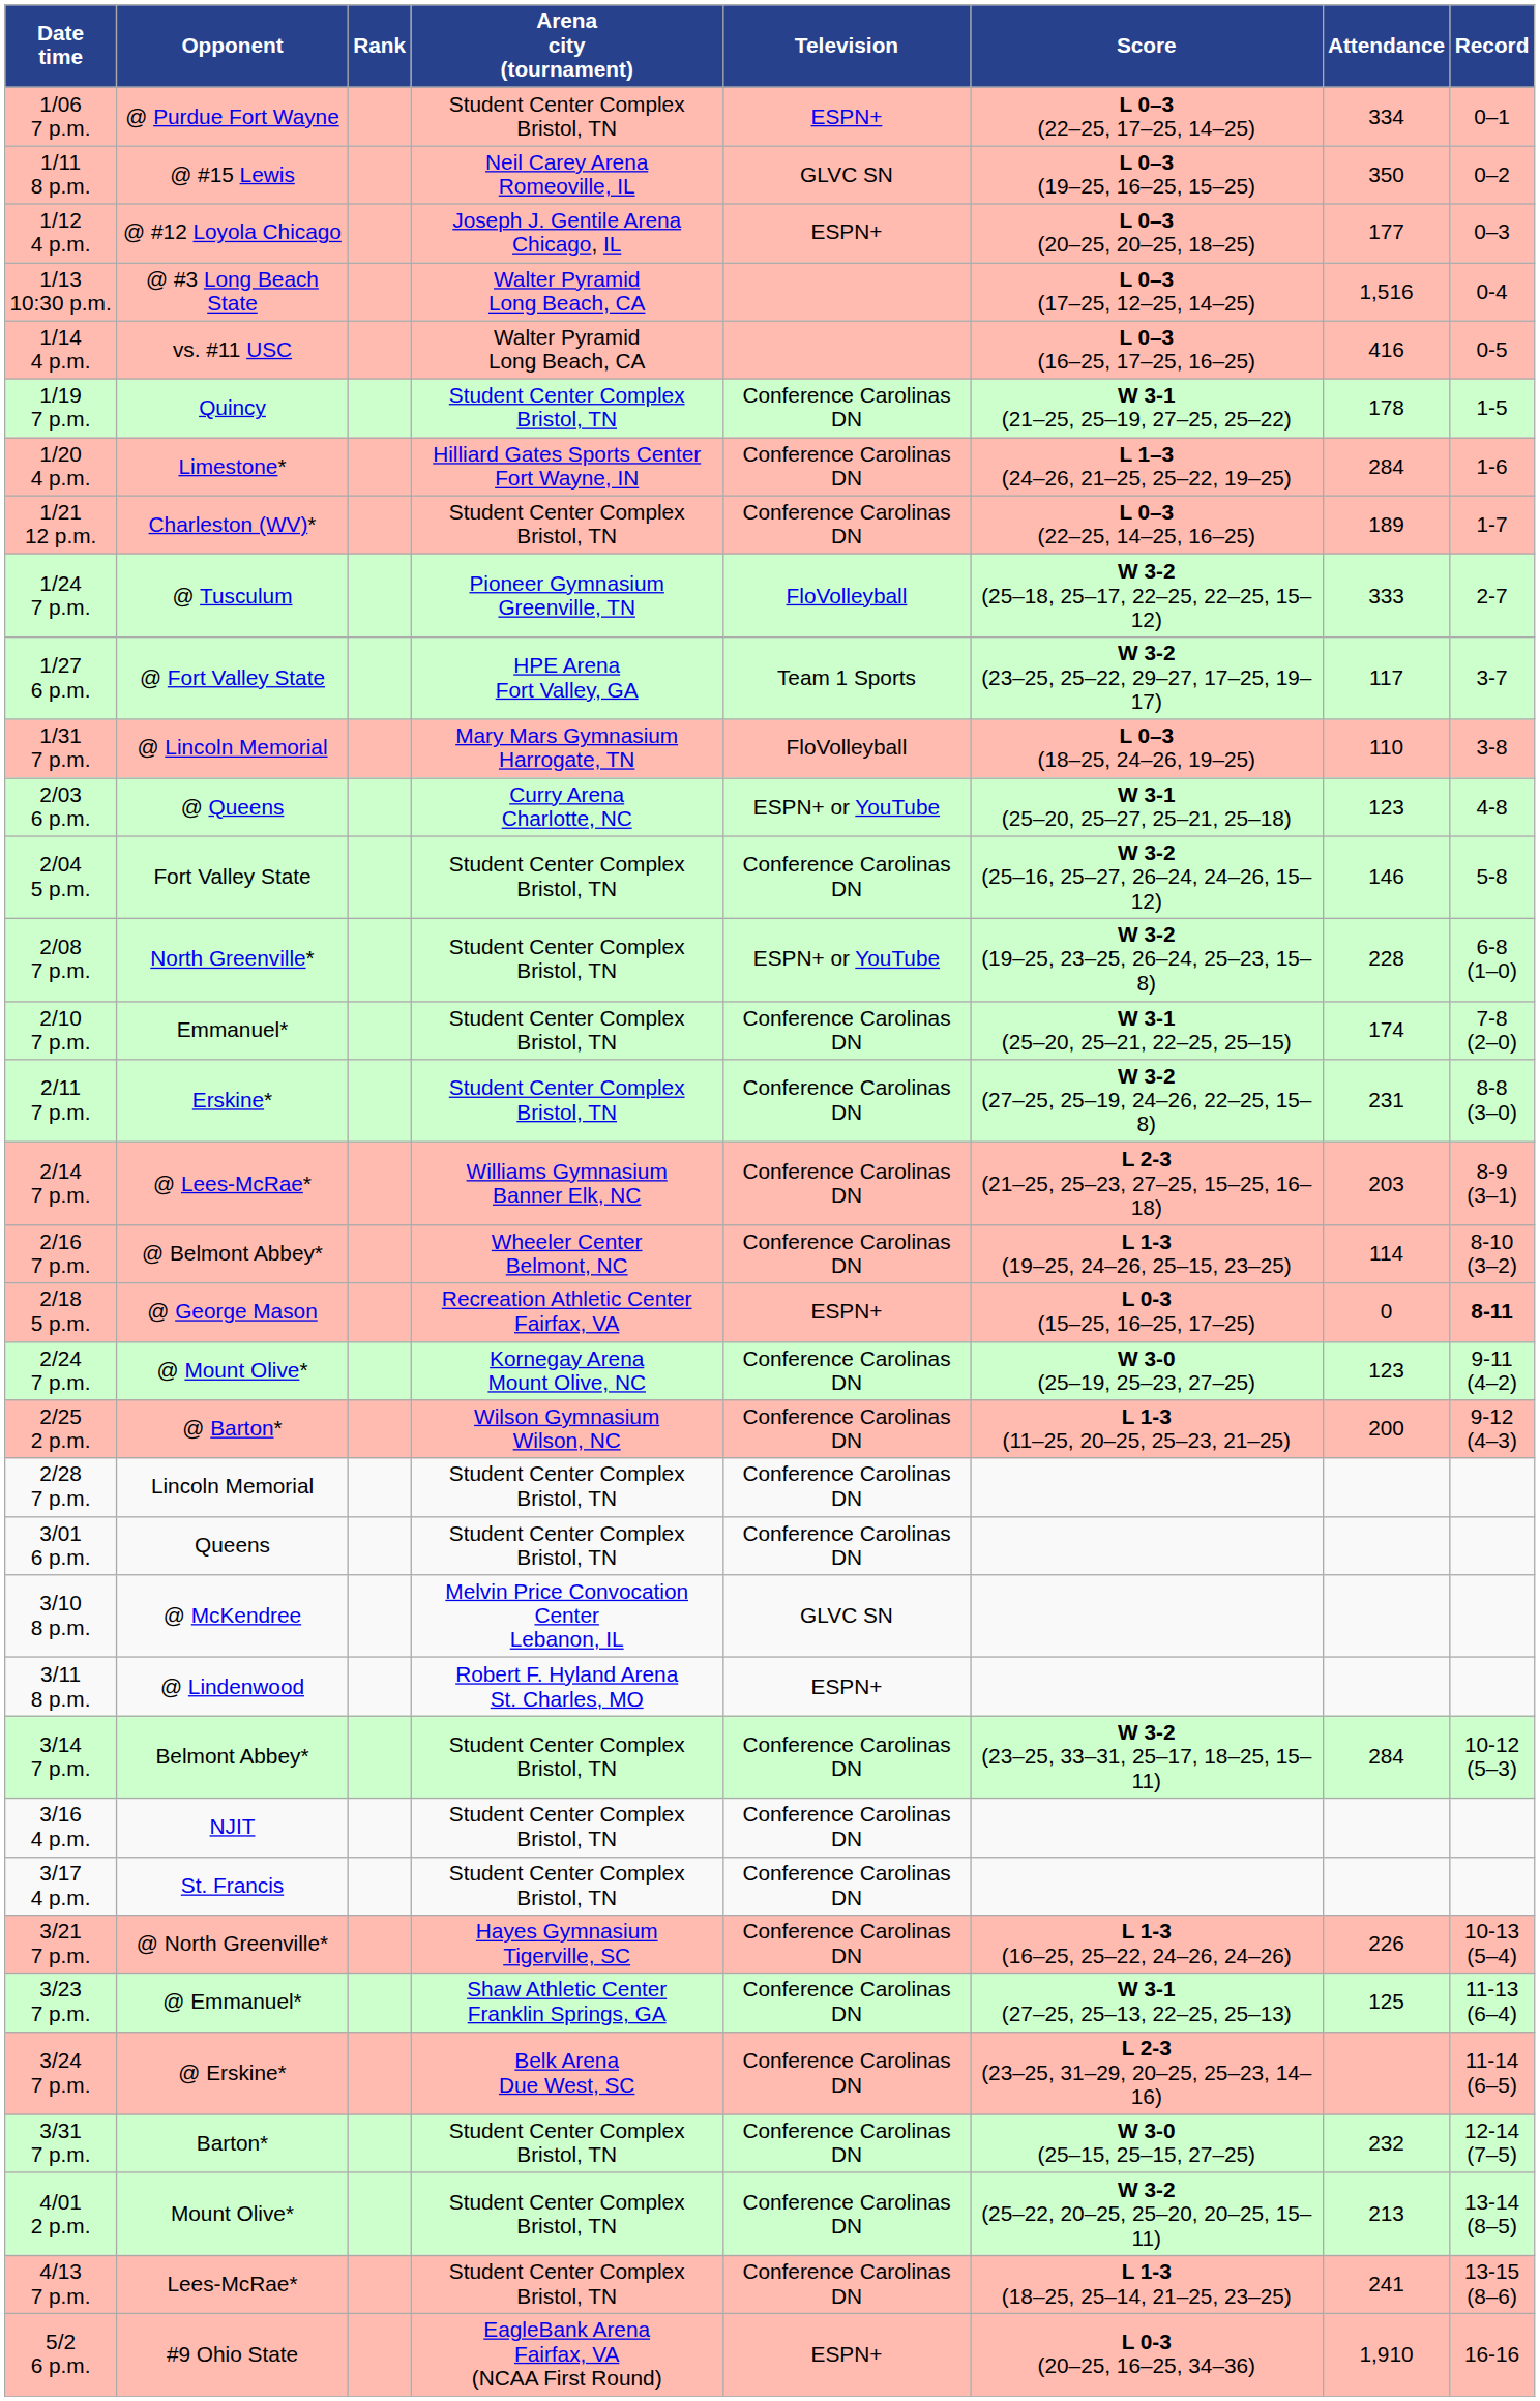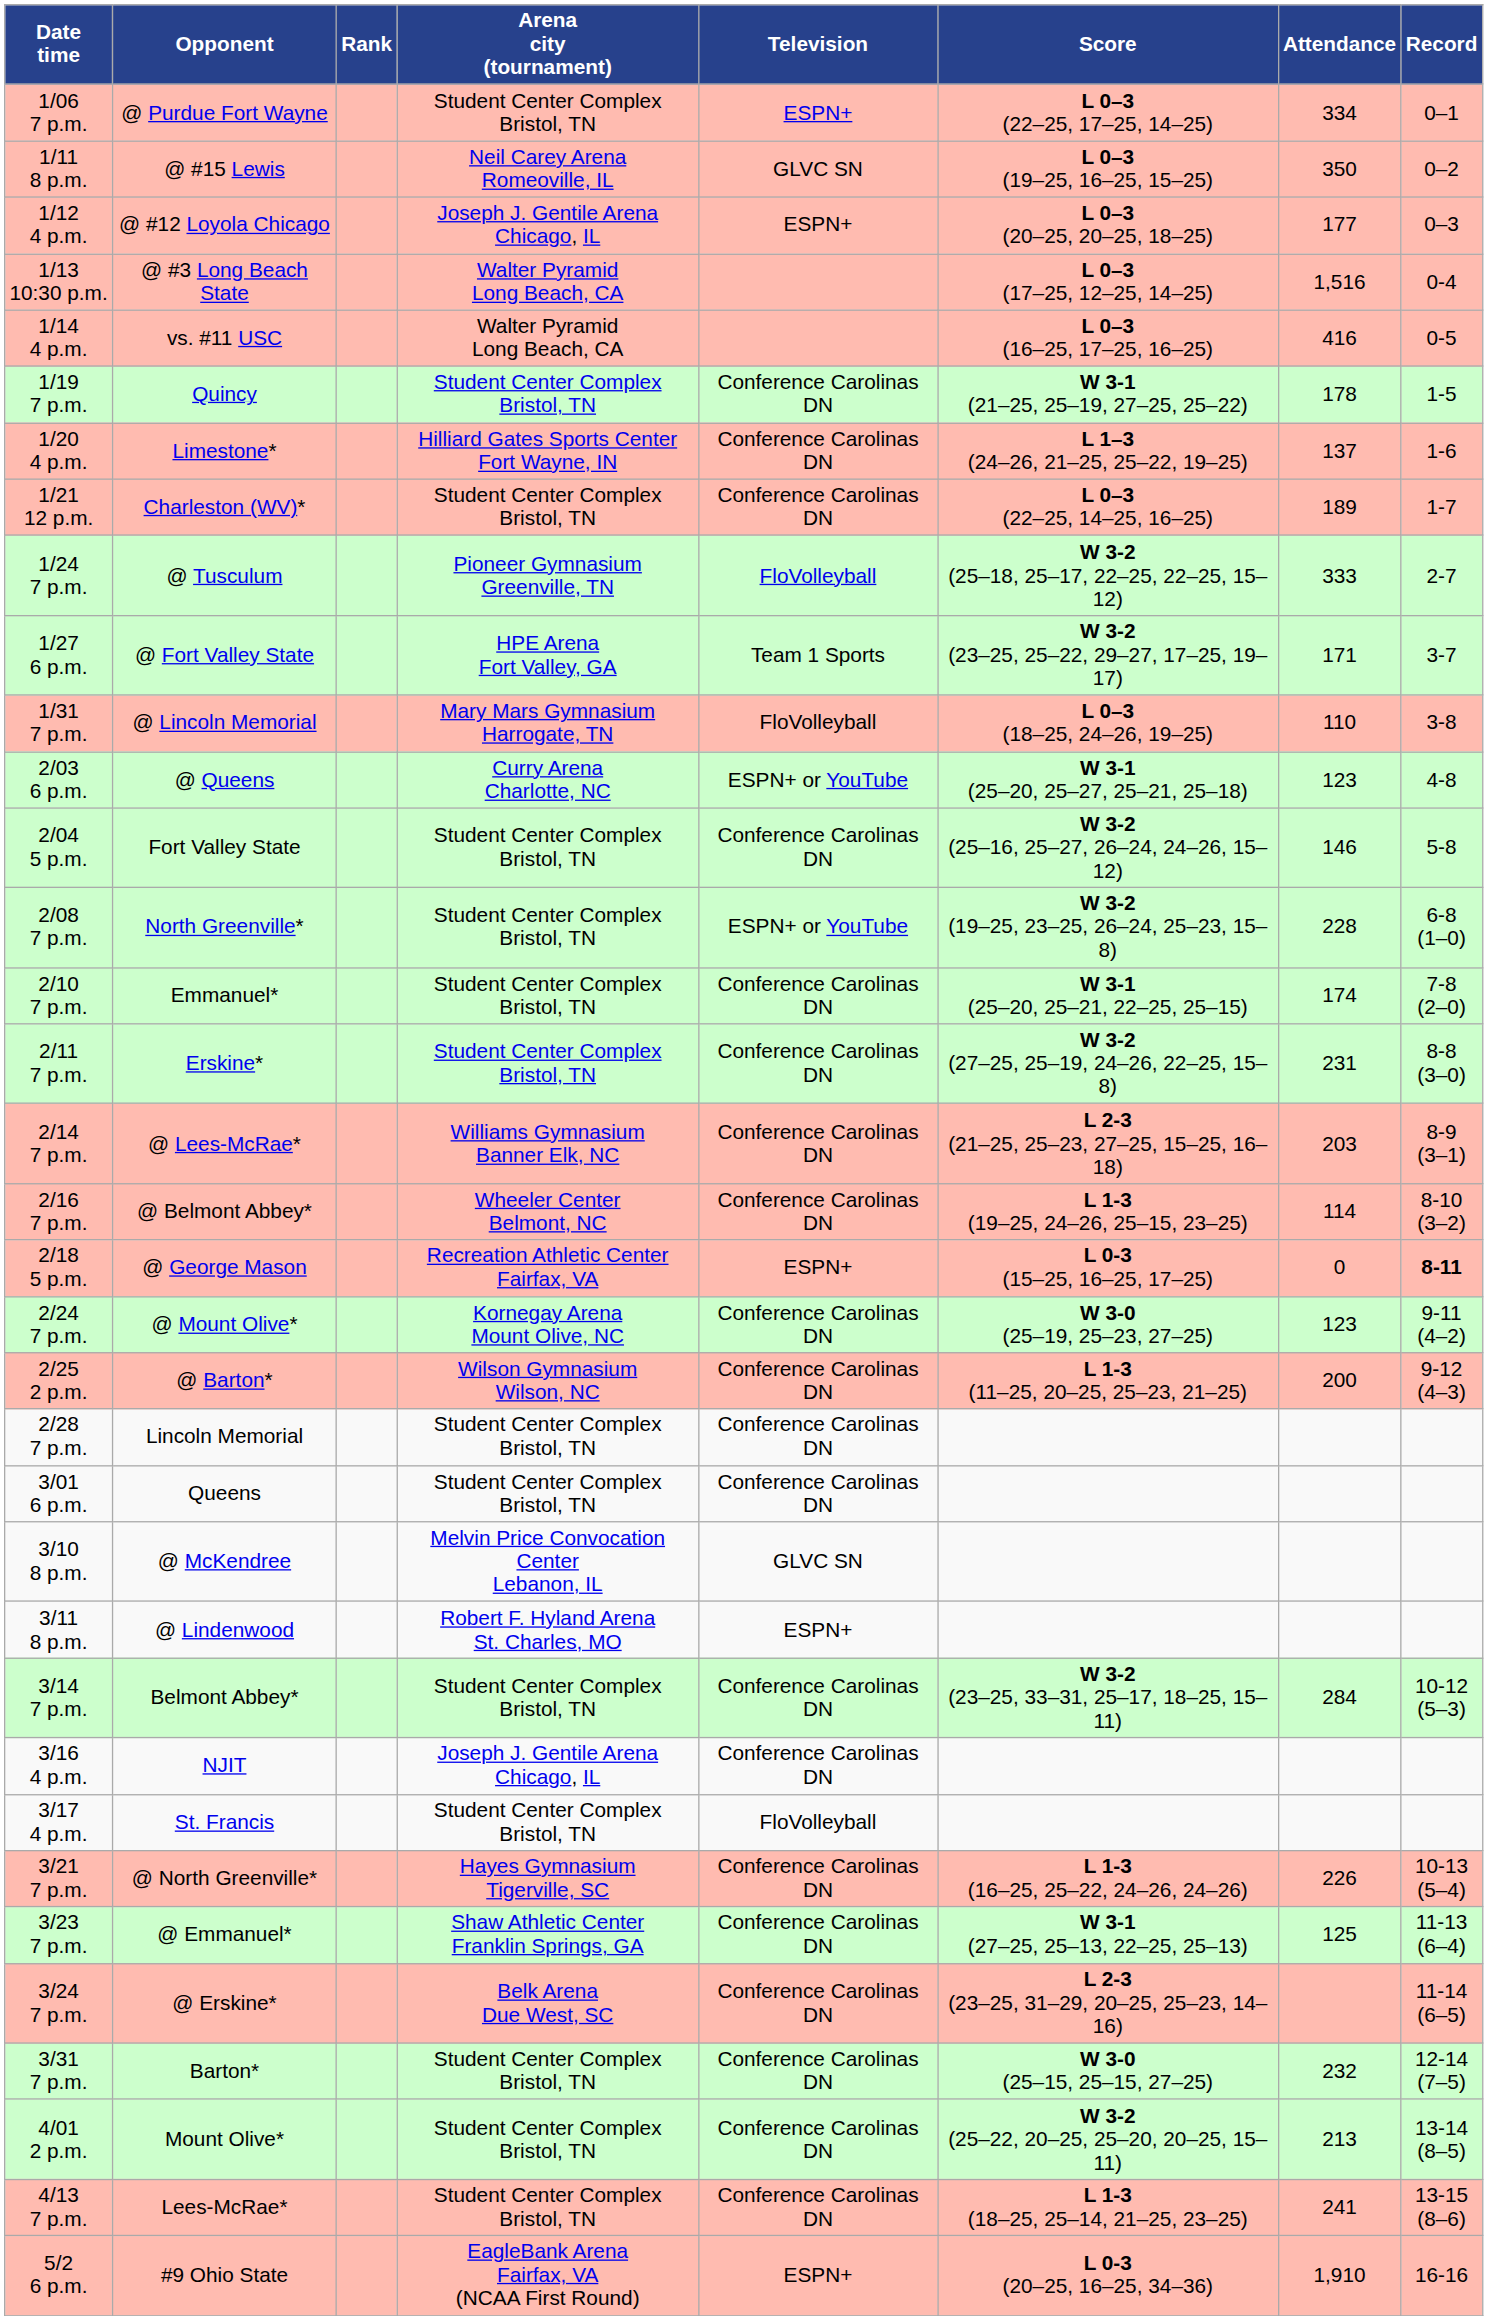1/20 4 p.m. | Attendance: 284 -> 137
1/27 6 p.m. | Attendance: 117 -> 171
3/16 4 p.m. | Arena city (tournament): Student Center Complex Bristol, TN -> Joseph J. Gentile Arena Chicago, IL
3/17 4 p.m. | Television: Conference Carolinas DN -> FloVolleyball
